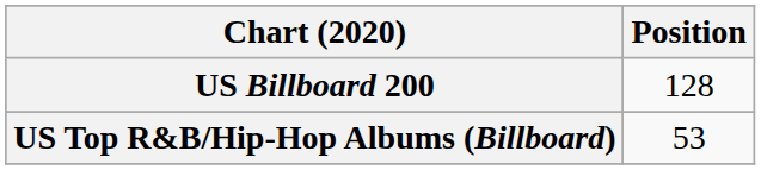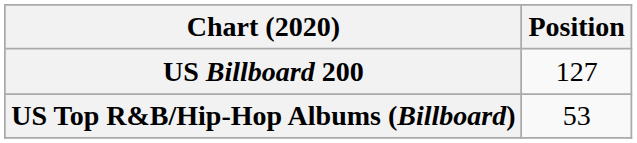US Billboard 200 | Position: 128 -> 127
